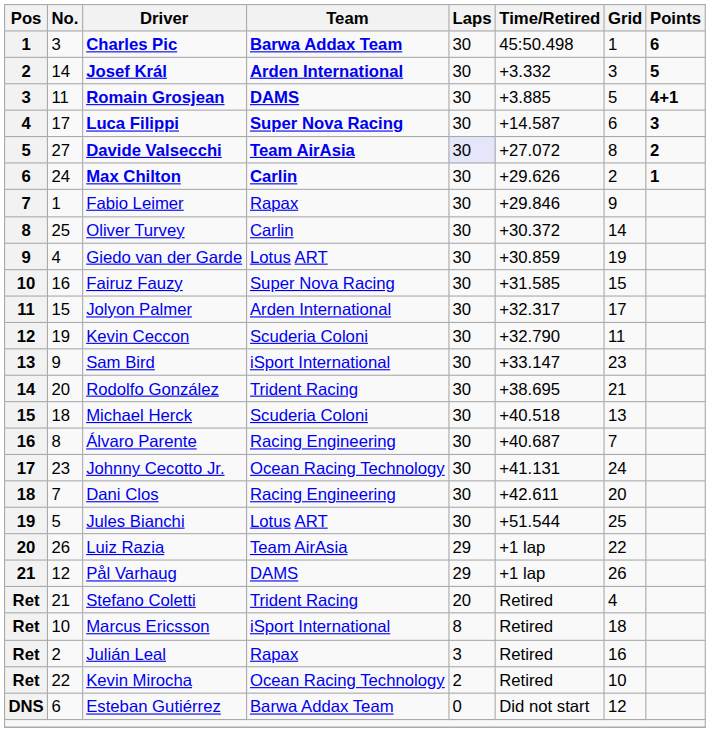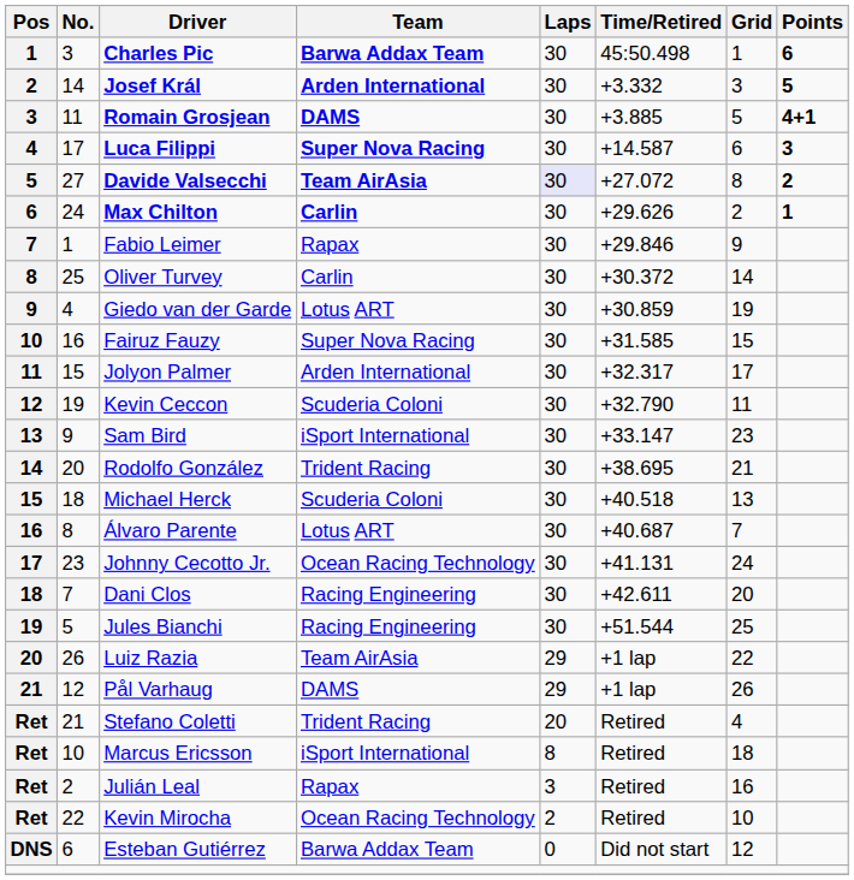Álvaro Parente | Team: Racing Engineering -> Lotus ART
Jules Bianchi | Team: Lotus ART -> Racing Engineering
